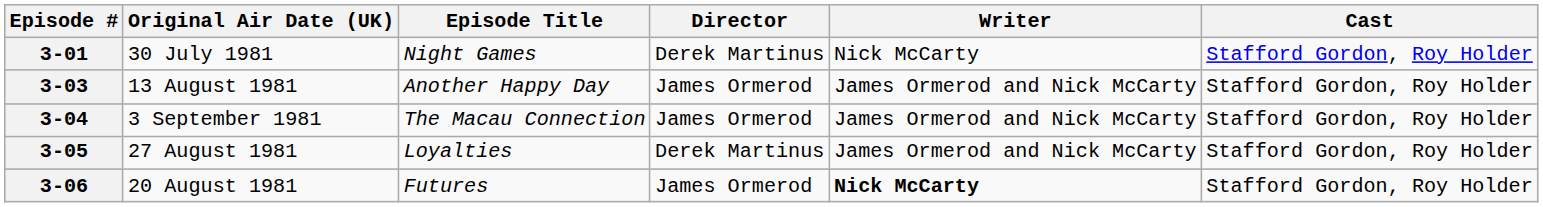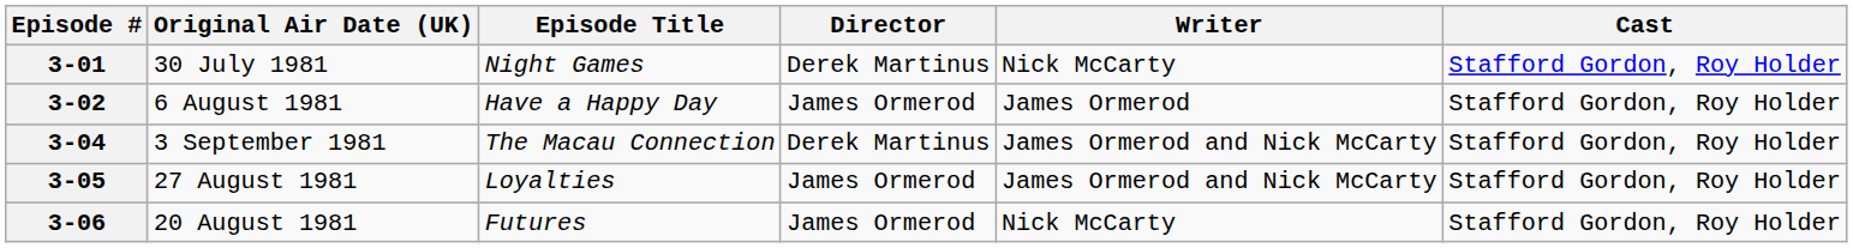+ row: 3-02 | 6 August 1981 | Have a Happy Day | James Ormerod | James Ormerod | Stafford Gordon, Roy Holder
- row: 3-03 | 13 August 1981 | Another Happy Day | James Ormerod | James Ormerod and Nick McCarty | Stafford Gordon, Roy Holder
3-04 | Director: James Ormerod -> Derek Martinus
3-05 | Director: Derek Martinus -> James Ormerod
3-06 | Writer: bold -> normal
